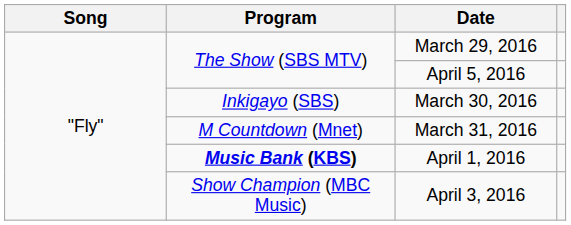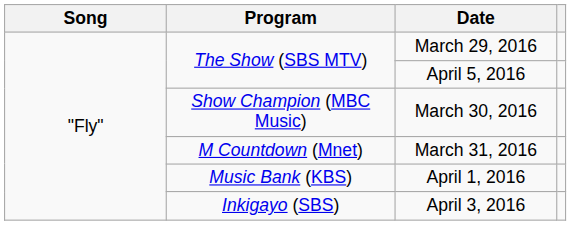March 30, 2016 | Program: Inkigayo (SBS) -> Show Champion (MBC Music)
April 1, 2016 | Program: bold -> normal
April 3, 2016 | Program: Show Champion (MBC Music) -> Inkigayo (SBS)
